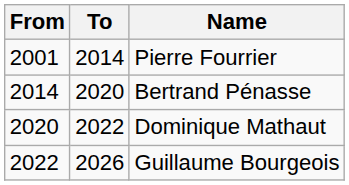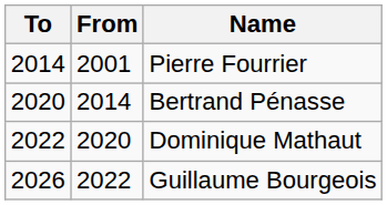columns swapped: From <-> To
